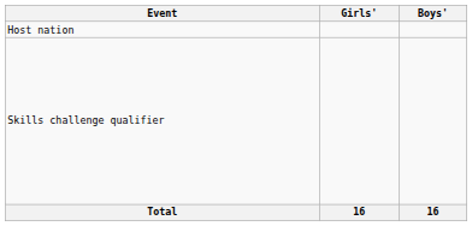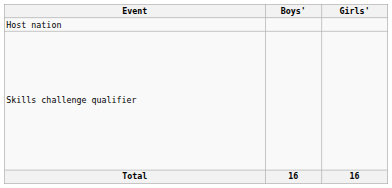columns swapped: Boys' <-> Girls'
